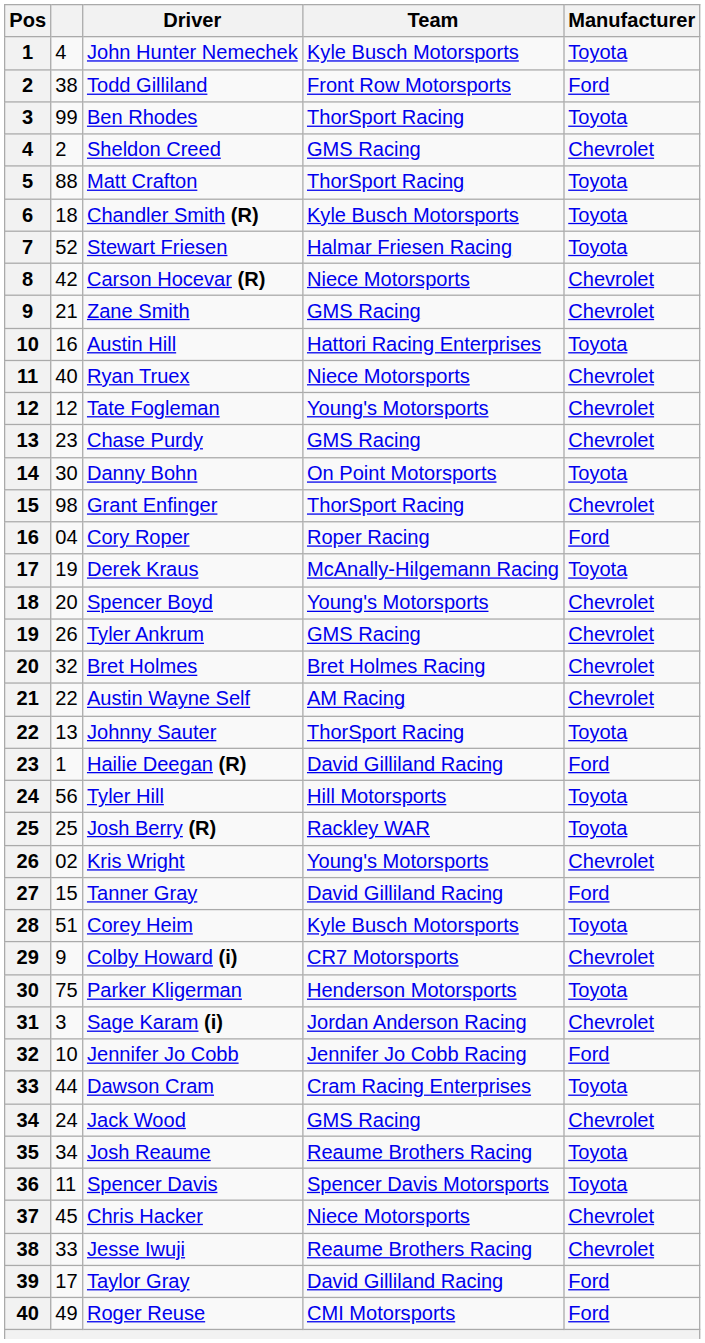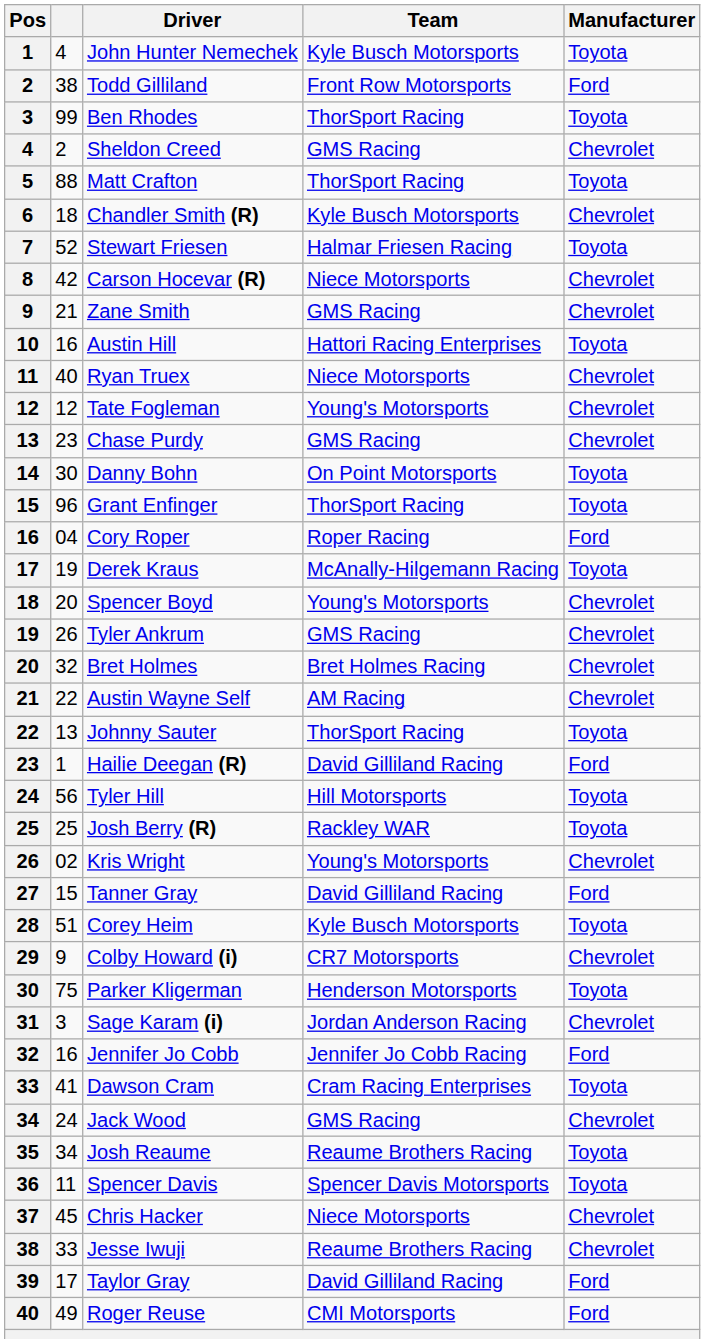Chandler Smith (R) | Manufacturer: Toyota -> Chevrolet
Grant Enfinger | column 2: 98 -> 96
Grant Enfinger | Manufacturer: Chevrolet -> Toyota
Jennifer Jo Cobb | column 2: 10 -> 16
Dawson Cram | column 2: 44 -> 41
